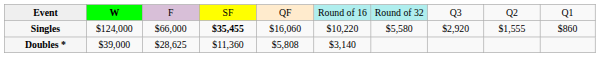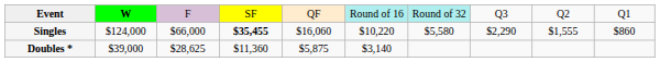Singles | column 8: $2,920 -> $2,290
Doubles * | column 5: $5,808 -> $5,875
